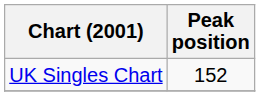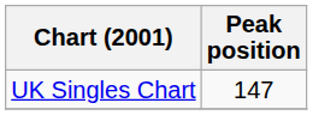UK Singles Chart | Peak position: 152 -> 147
